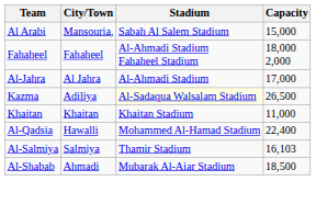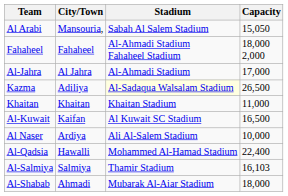Al Arabi | Capacity: 15,000 -> 15,050
+ row: Al-Kuwait | Kaifan | Al Kuwait SC Stadium | 16,500
+ row: Al Naser | Ardiya | Ali Al-Salem Stadium | 10,000
Al-Shabab | Capacity: 18,500 -> 18,000
